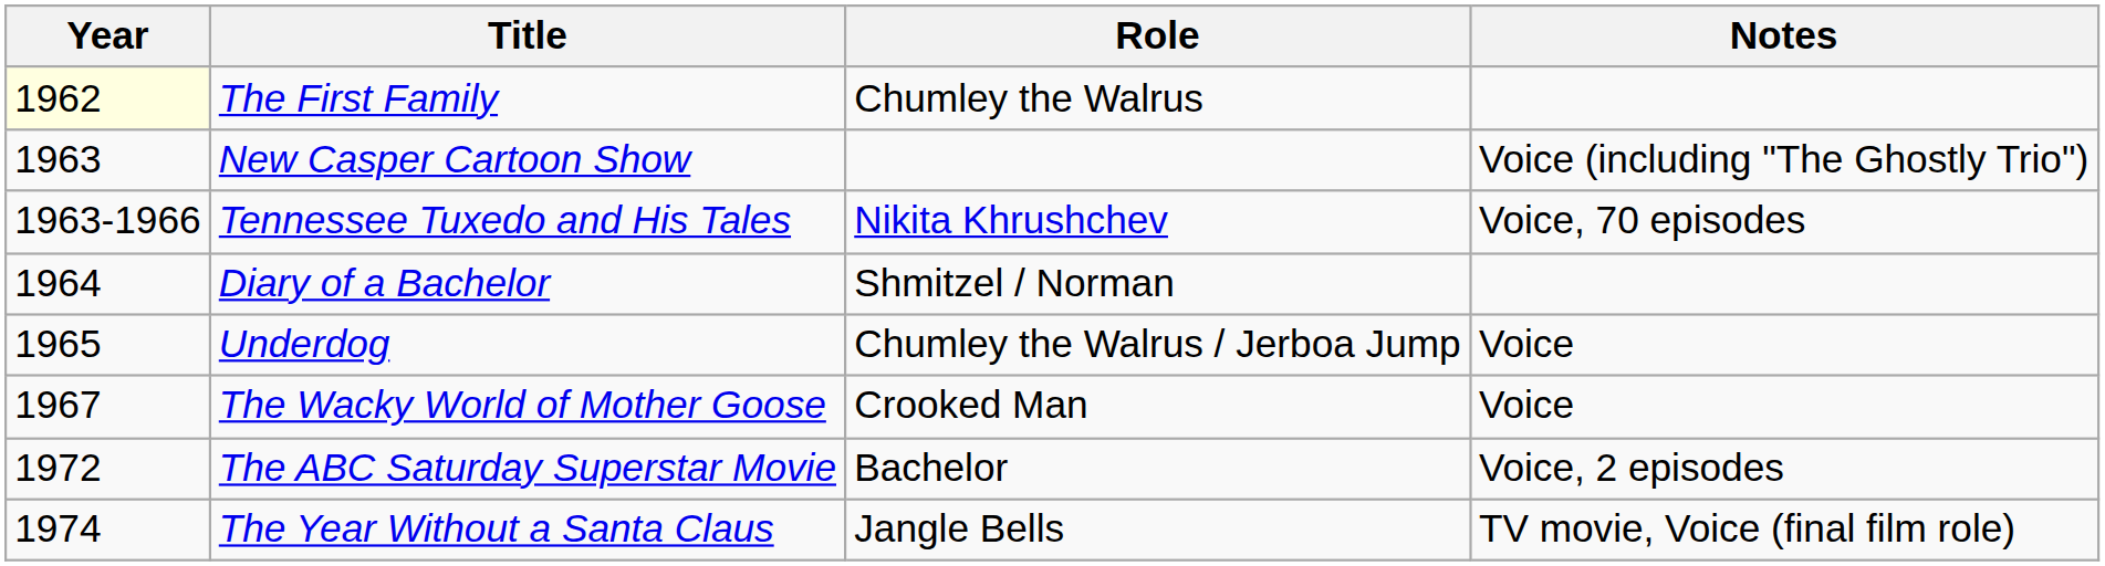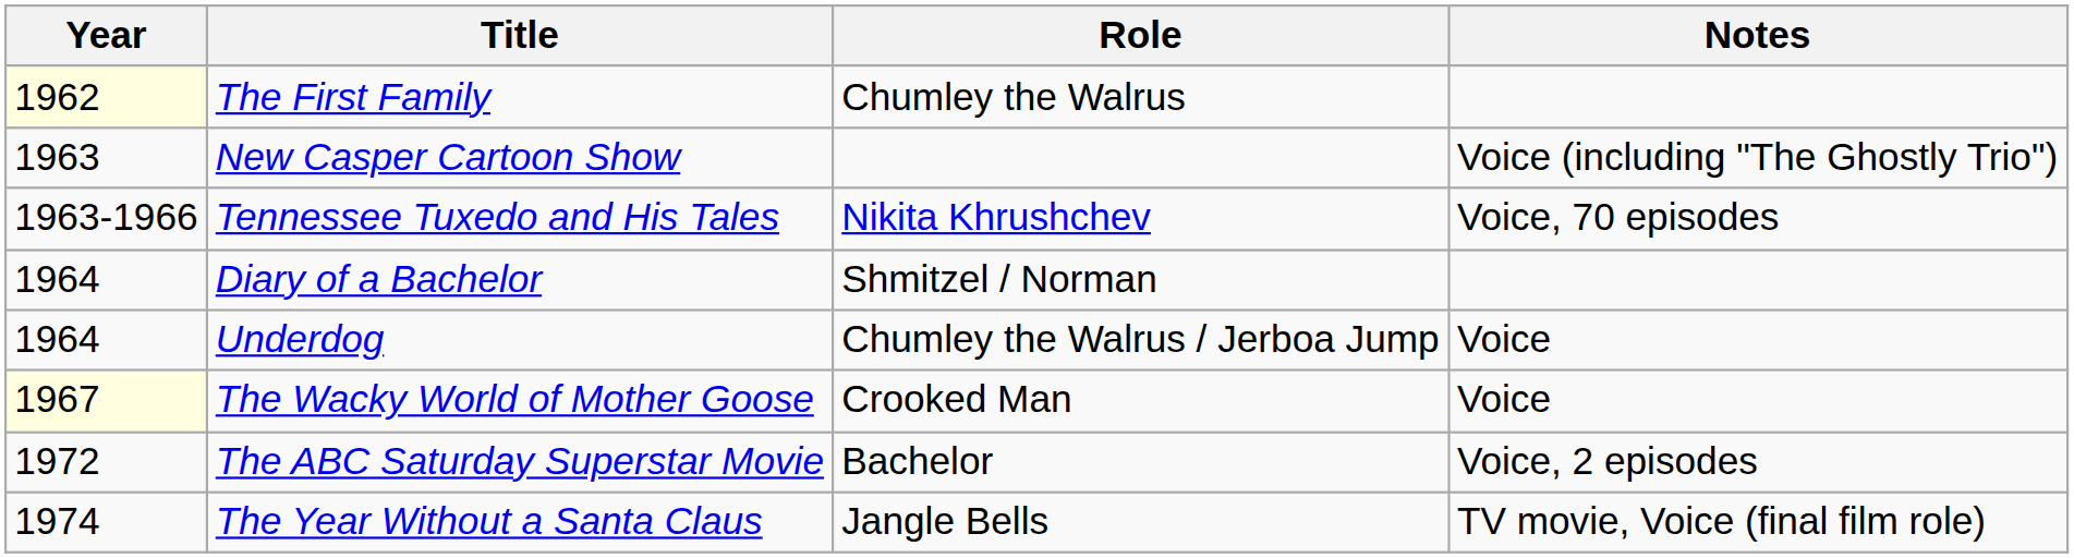Underdog | Year: 1965 -> 1964
The Wacky World of Mother Goose | Year: no background -> lightyellow background
